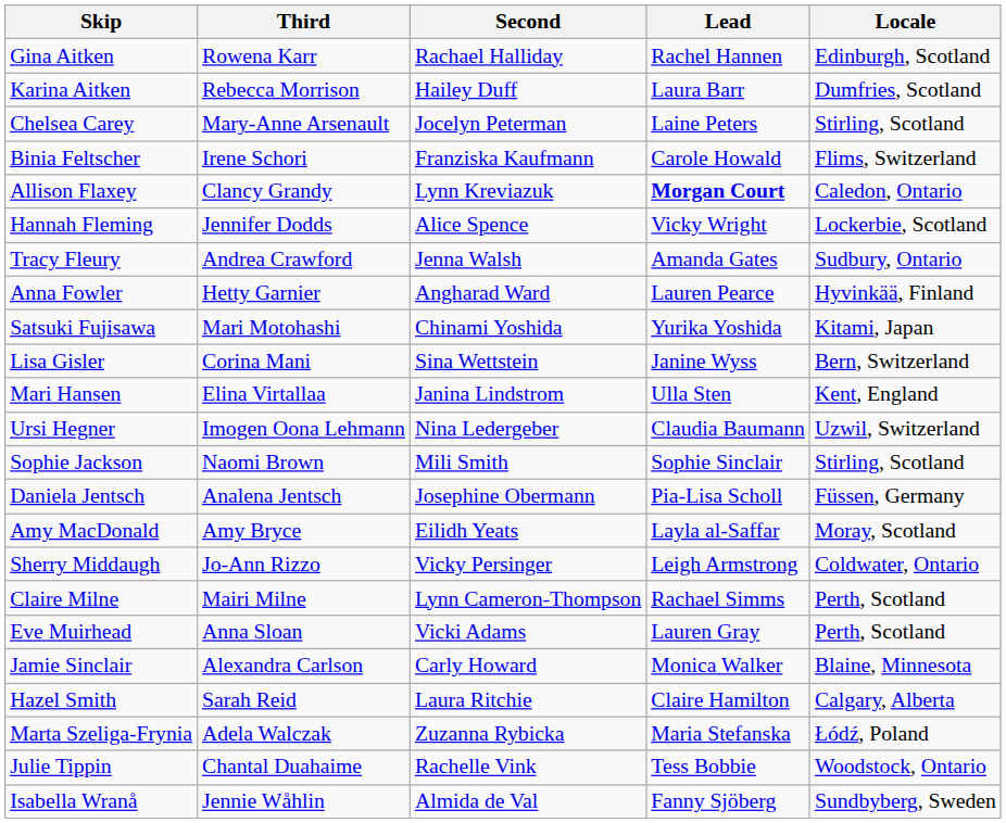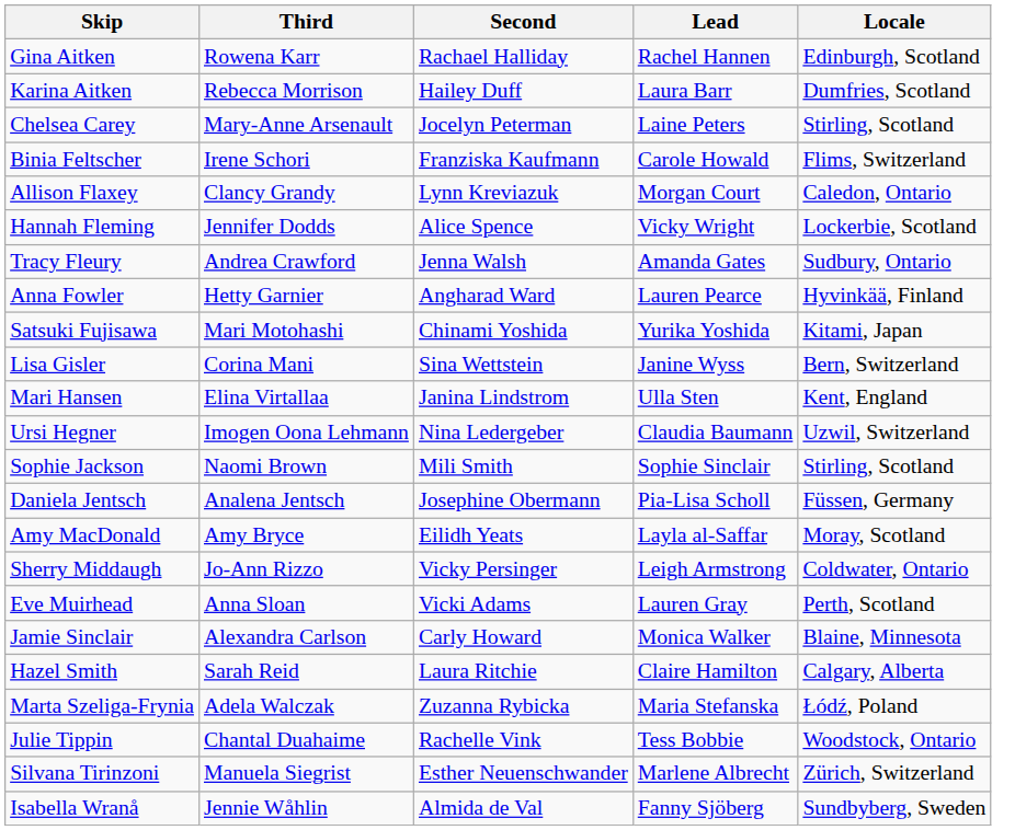Allison Flaxey | Lead: bold -> normal
- row: Claire Milne | Mairi Milne | Lynn Cameron-Thompson | Rachael Simms | Perth, Scotland
+ row: Silvana Tirinzoni | Manuela Siegrist | Esther Neuenschwander | Marlene Albrecht | Zürich, Switzerland
